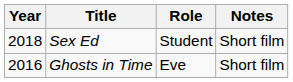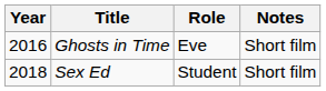rows swapped: Ghosts in Time <-> Sex Ed
